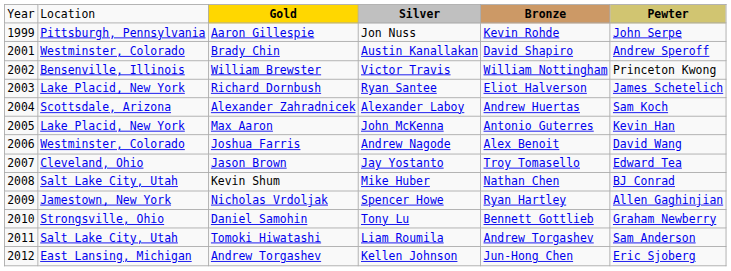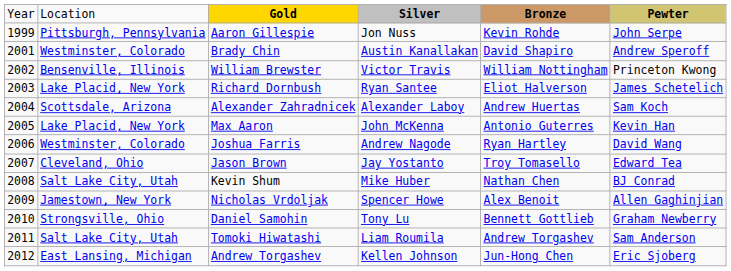Joshua Farris | column 5: Alex Benoit -> Ryan Hartley
Nicholas Vrdoljak | column 5: Ryan Hartley -> Alex Benoit
